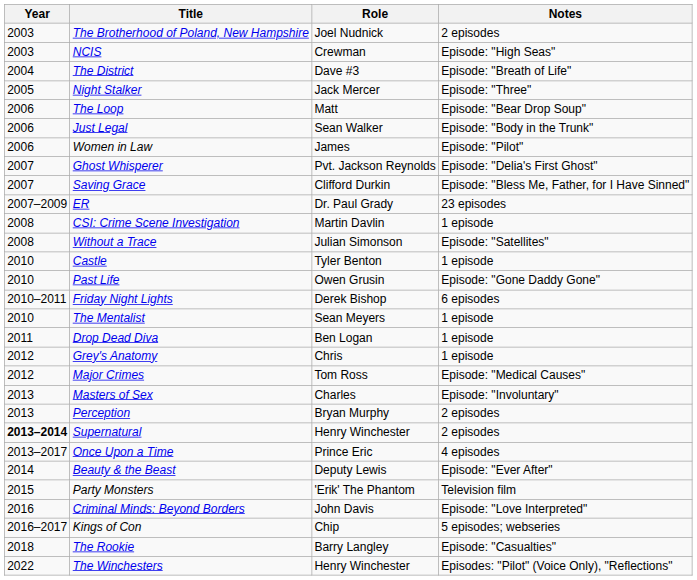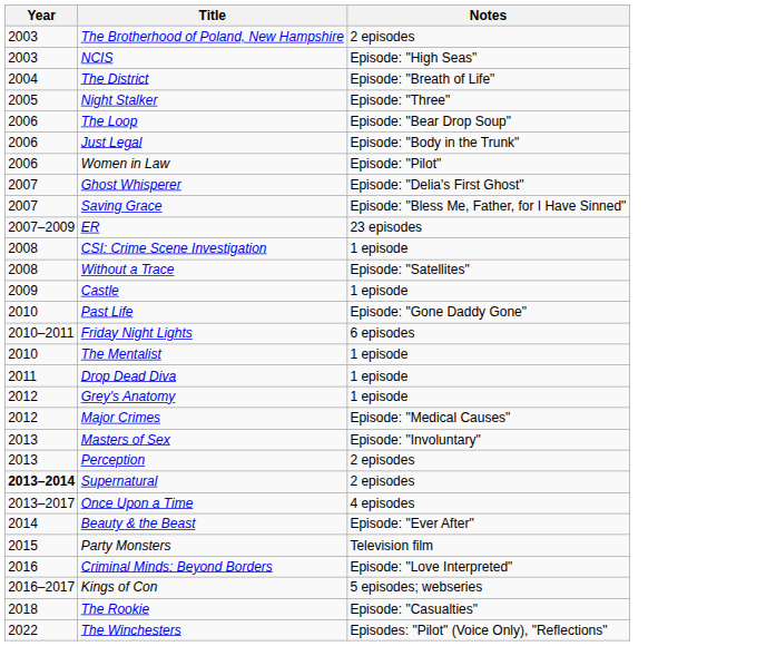- column: Role | Joel Nudnick | Crewman | Dave #3 | Jack Mercer | Matt | Sean Walker | James | Pvt. Jackson Reynolds | Clifford Durkin | Dr. Paul Grady | Martin Davlin | Julian Simonson | Tyler Benton | Owen Grusin | Derek Bishop | Sean Meyers | Ben Logan | Chris | Tom Ross | Charles | Bryan Murphy | Henry Winchester | Prince Eric | Deputy Lewis | 'Erik' The Phantom | John Davis | Chip | Barry Langley | Henry Winchester
Castle | Year: 2010 -> 2009
